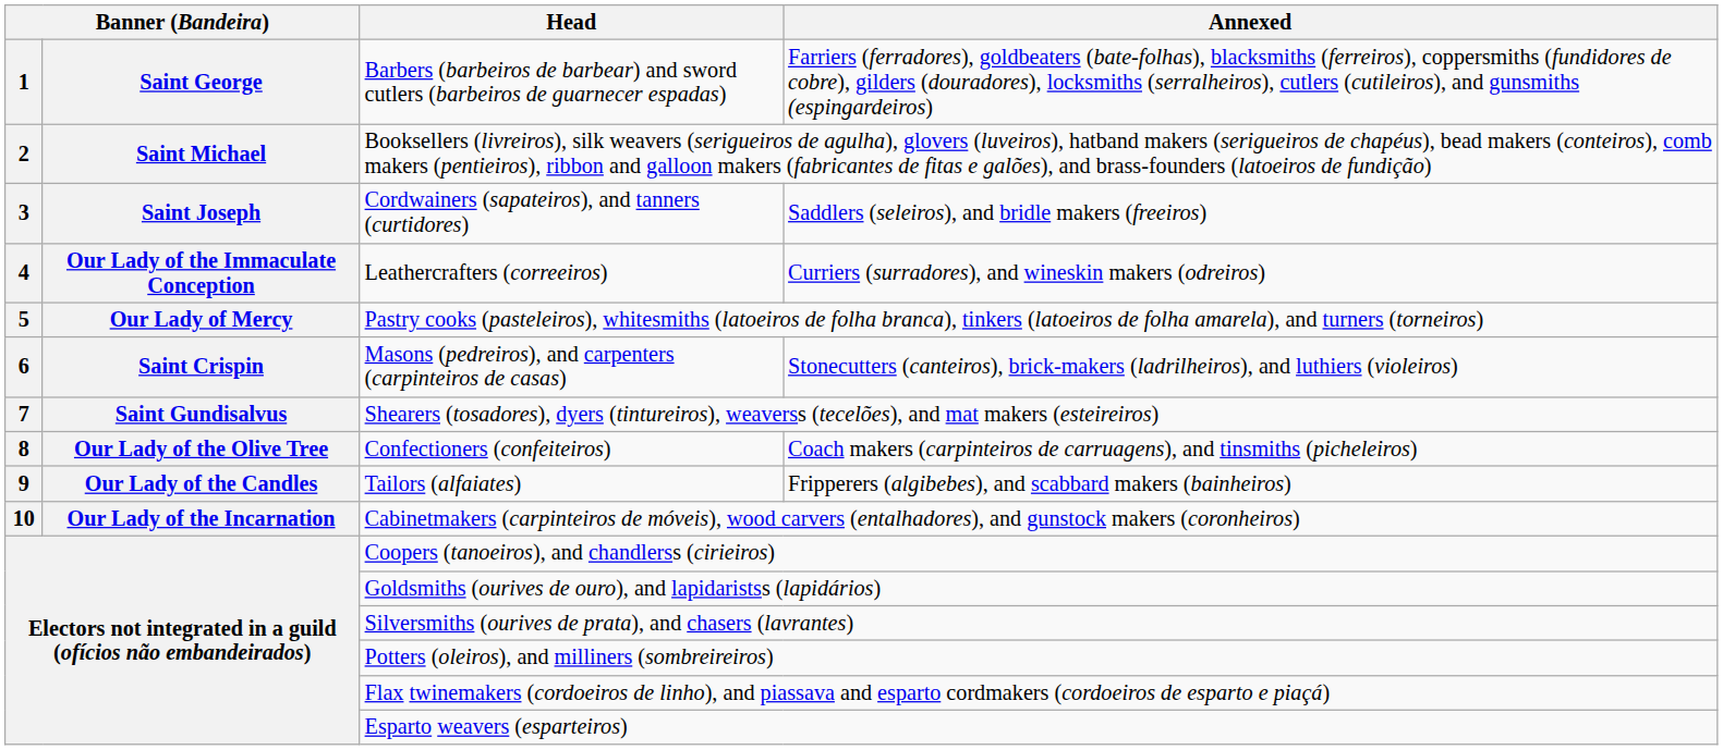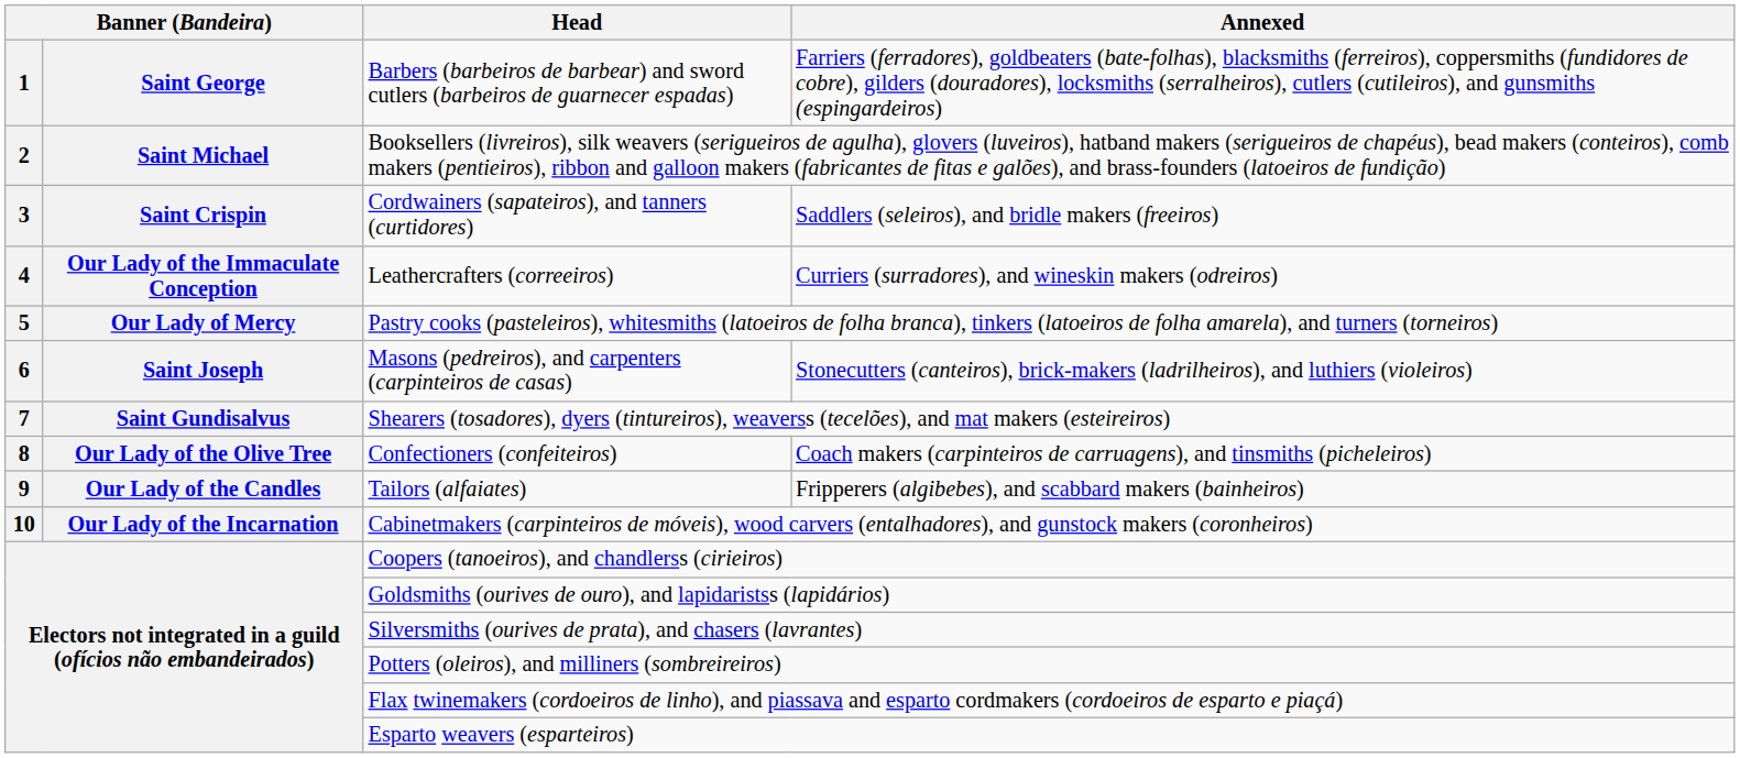Cordwainers (sapateiros), and tanners (curtidores) | column 2: Saint Joseph -> Saint Crispin
Masons (pedreiros), and carpenters (carpinteiros de casas) | column 2: Saint Crispin -> Saint Joseph
